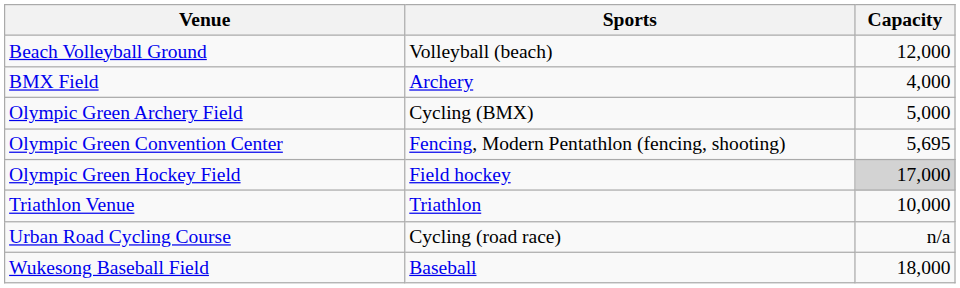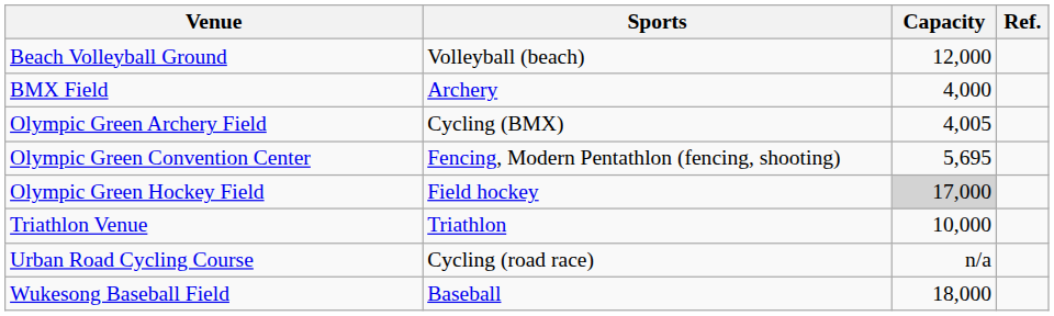+ column: Ref.
Olympic Green Archery Field | Capacity: 5,000 -> 4,005
